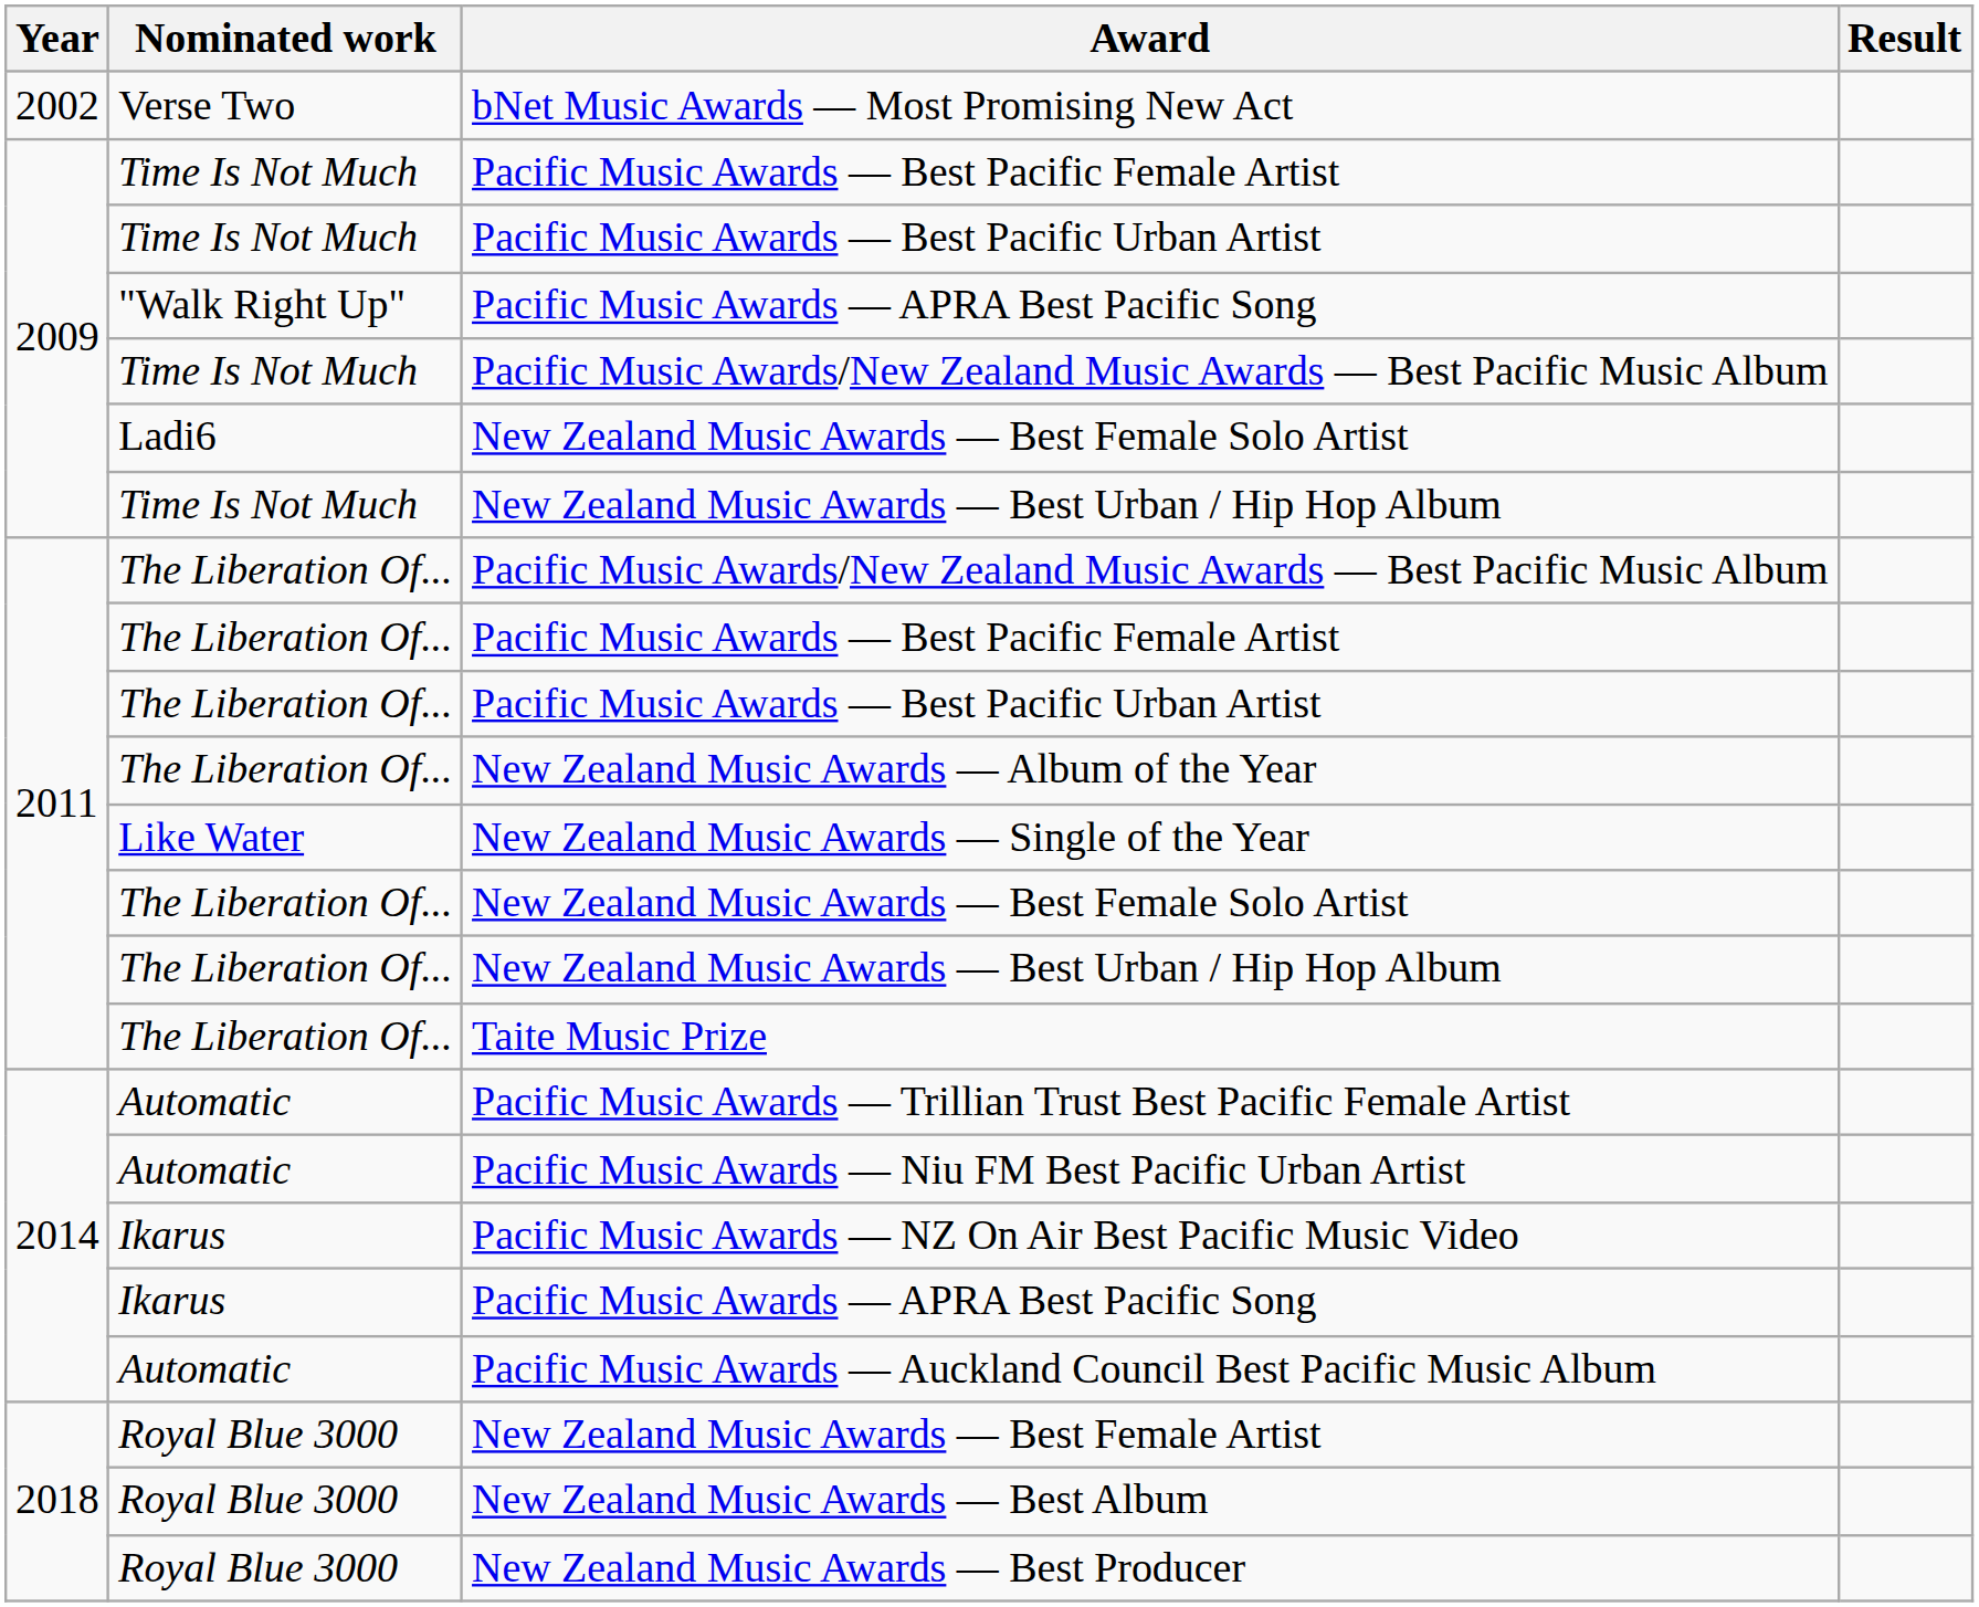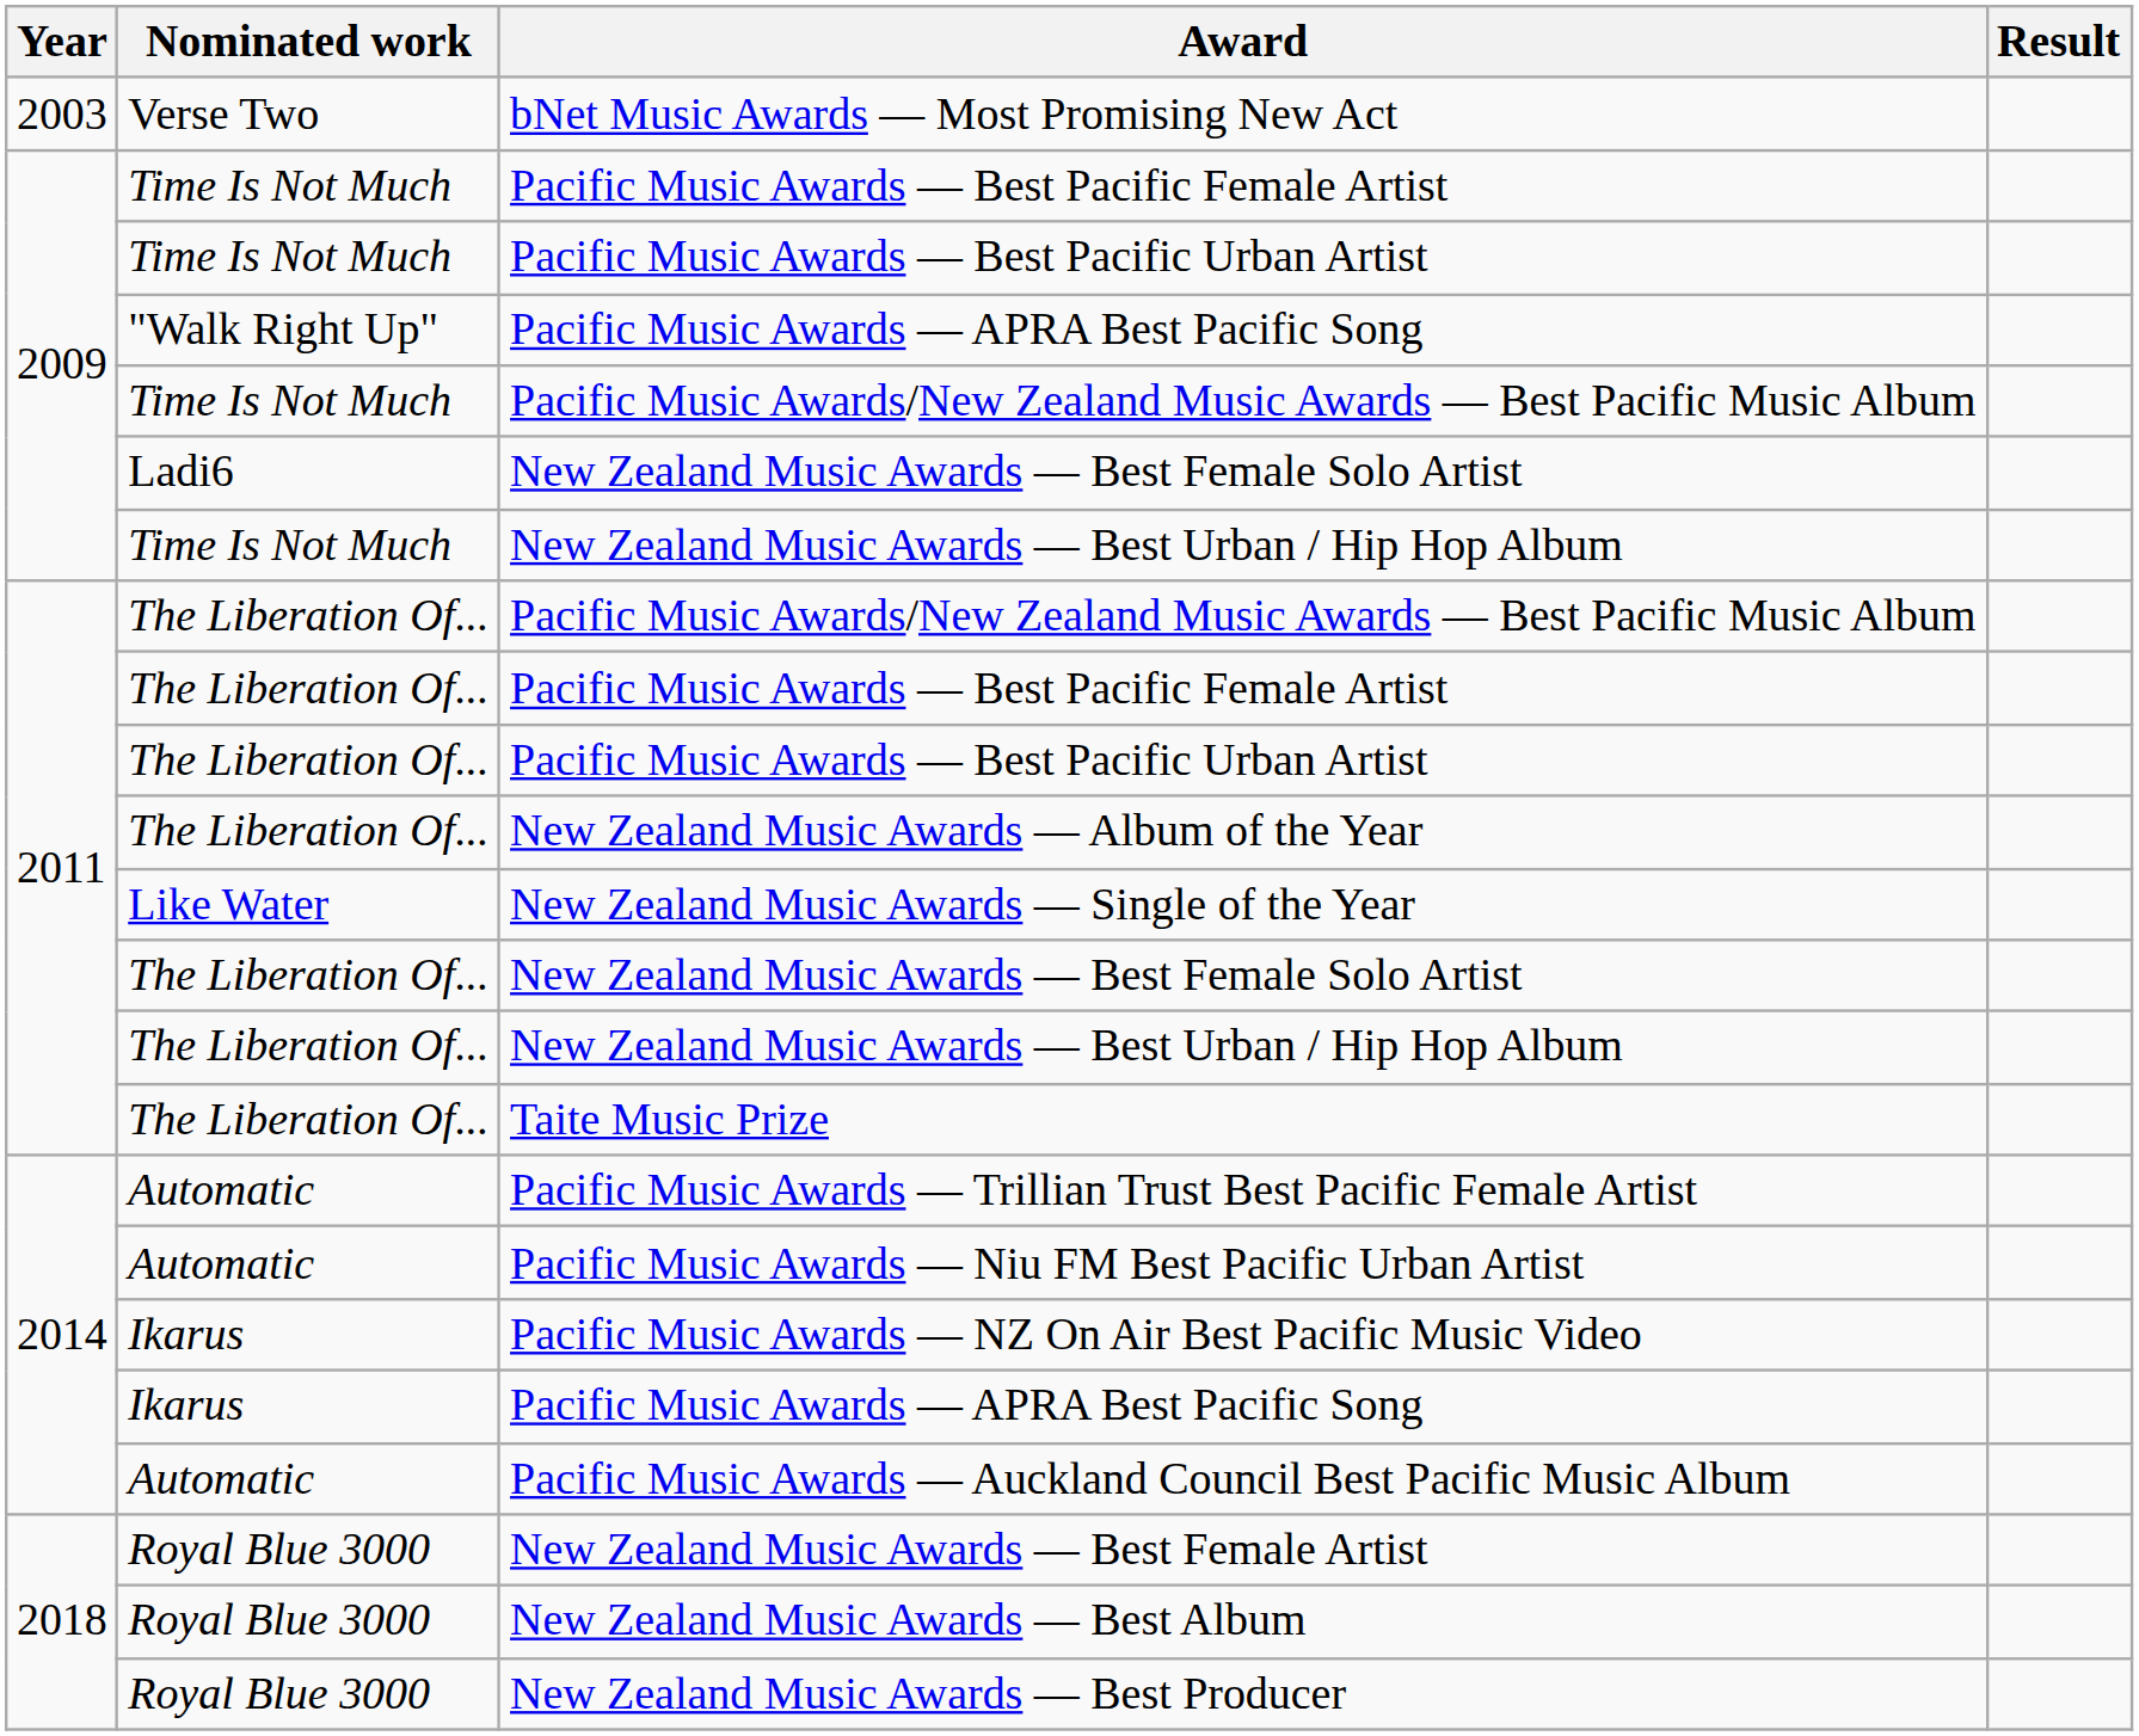bNet Music Awards — Most Promising New Act | Year: 2002 -> 2003
